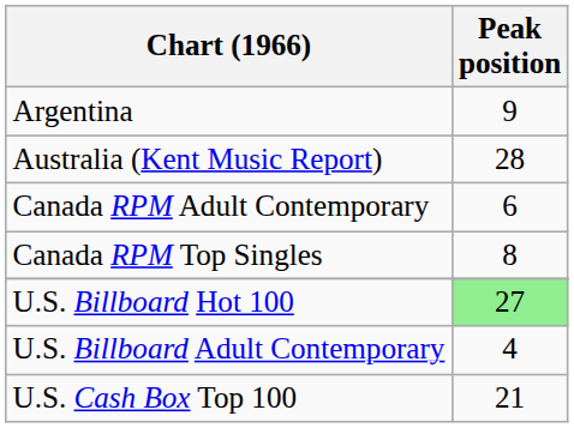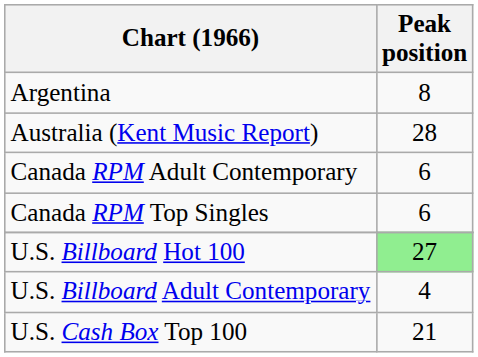Argentina | Peak position: 9 -> 8
Canada RPM Top Singles | Peak position: 8 -> 6
